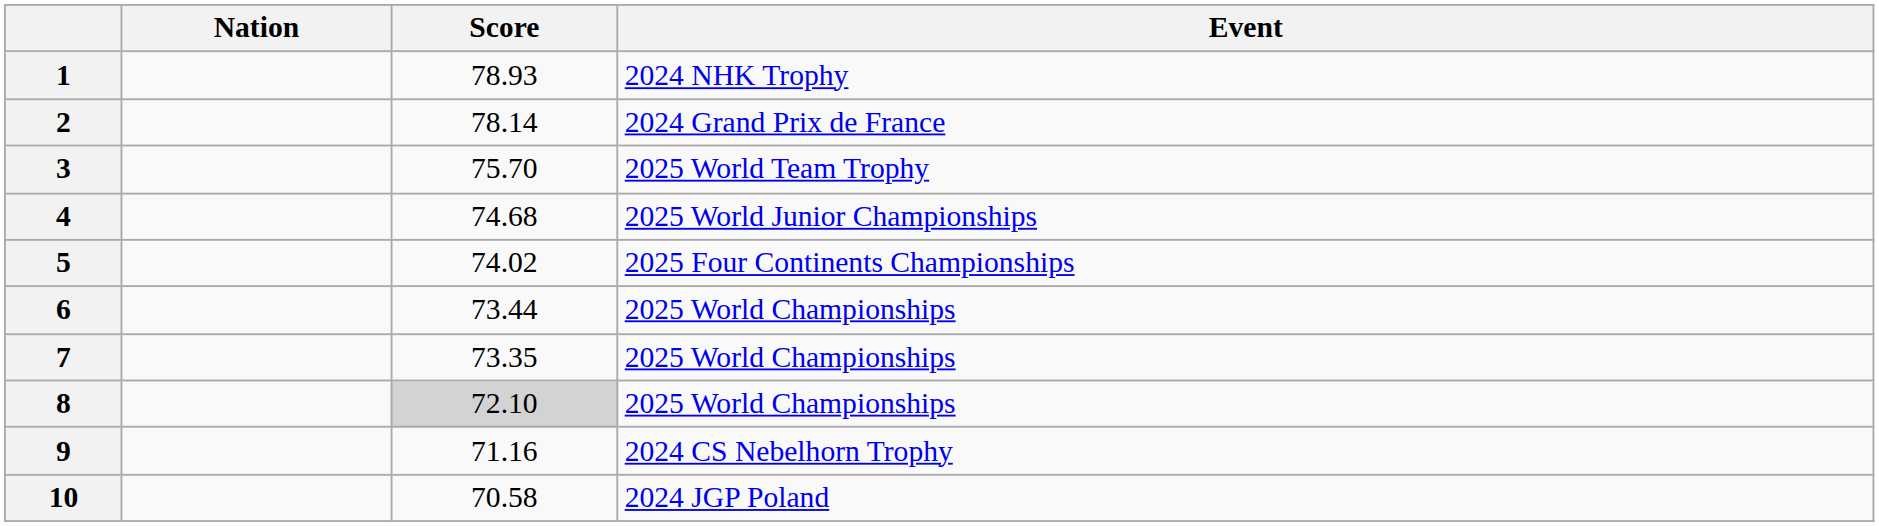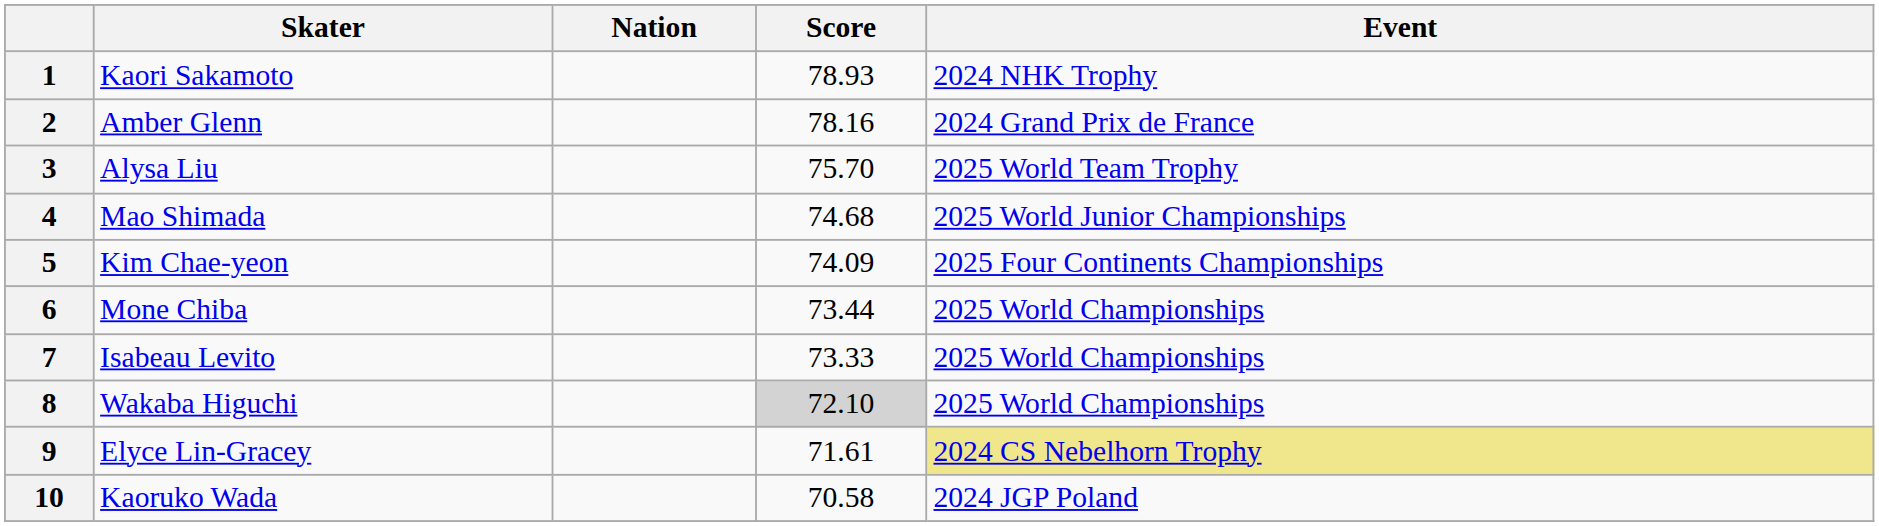+ column: Skater | Kaori Sakamoto | Amber Glenn | Alysa Liu | Mao Shimada | Kim Chae-yeon | Mone Chiba | Isabeau Levito | Wakaba Higuchi | Elyce Lin-Gracey | Kaoruko Wada
2 | Score: 78.14 -> 78.16
5 | Score: 74.02 -> 74.09
7 | Score: 73.35 -> 73.33
9 | Score: 71.16 -> 71.61
9 | Event: no background -> khaki background
